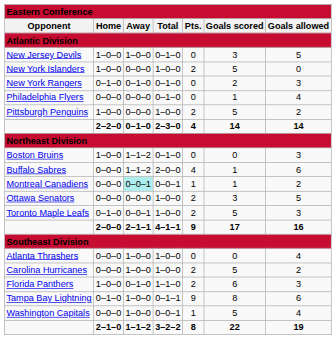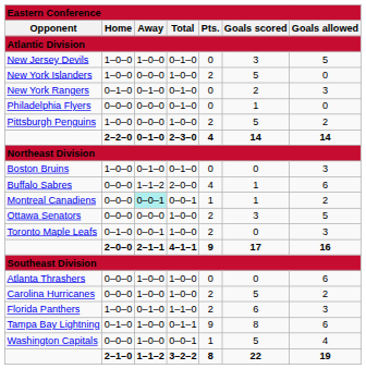Philadelphia Flyers | column 7: 4 -> 0
Boston Bruins | column 3: 1–1–2 -> 0–1–0
Toronto Maple Leafs | column 6: 5 -> 0
Atlanta Thrashers | column 7: 4 -> 6
